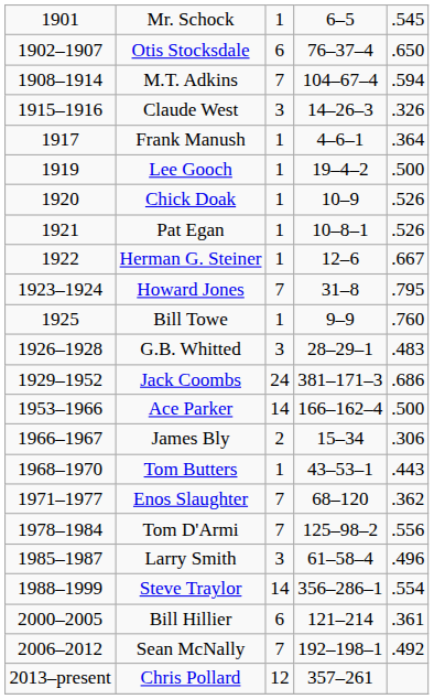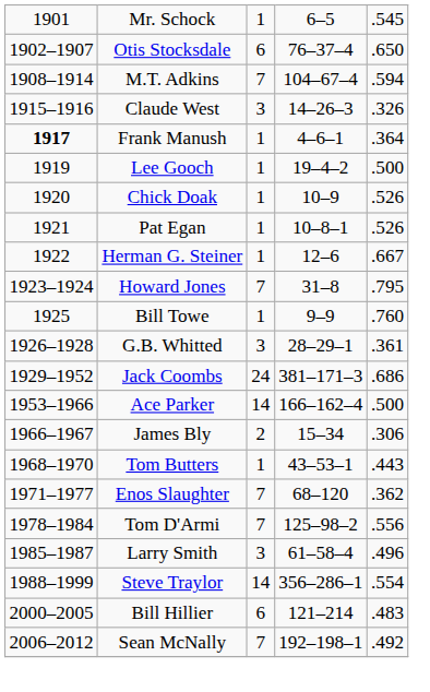Frank Manush | column 1: normal -> bold
G.B. Whitted | column 5: .483 -> .361
Bill Hillier | column 5: .361 -> .483
- row: 2013–present | Chris Pollard | 12 | 357–261
